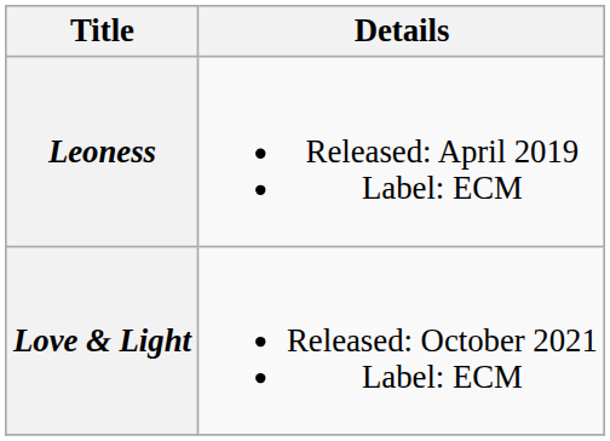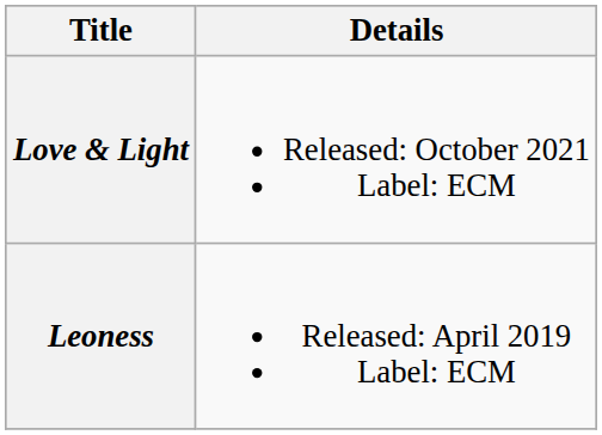rows swapped: Leoness <-> Love & Light
